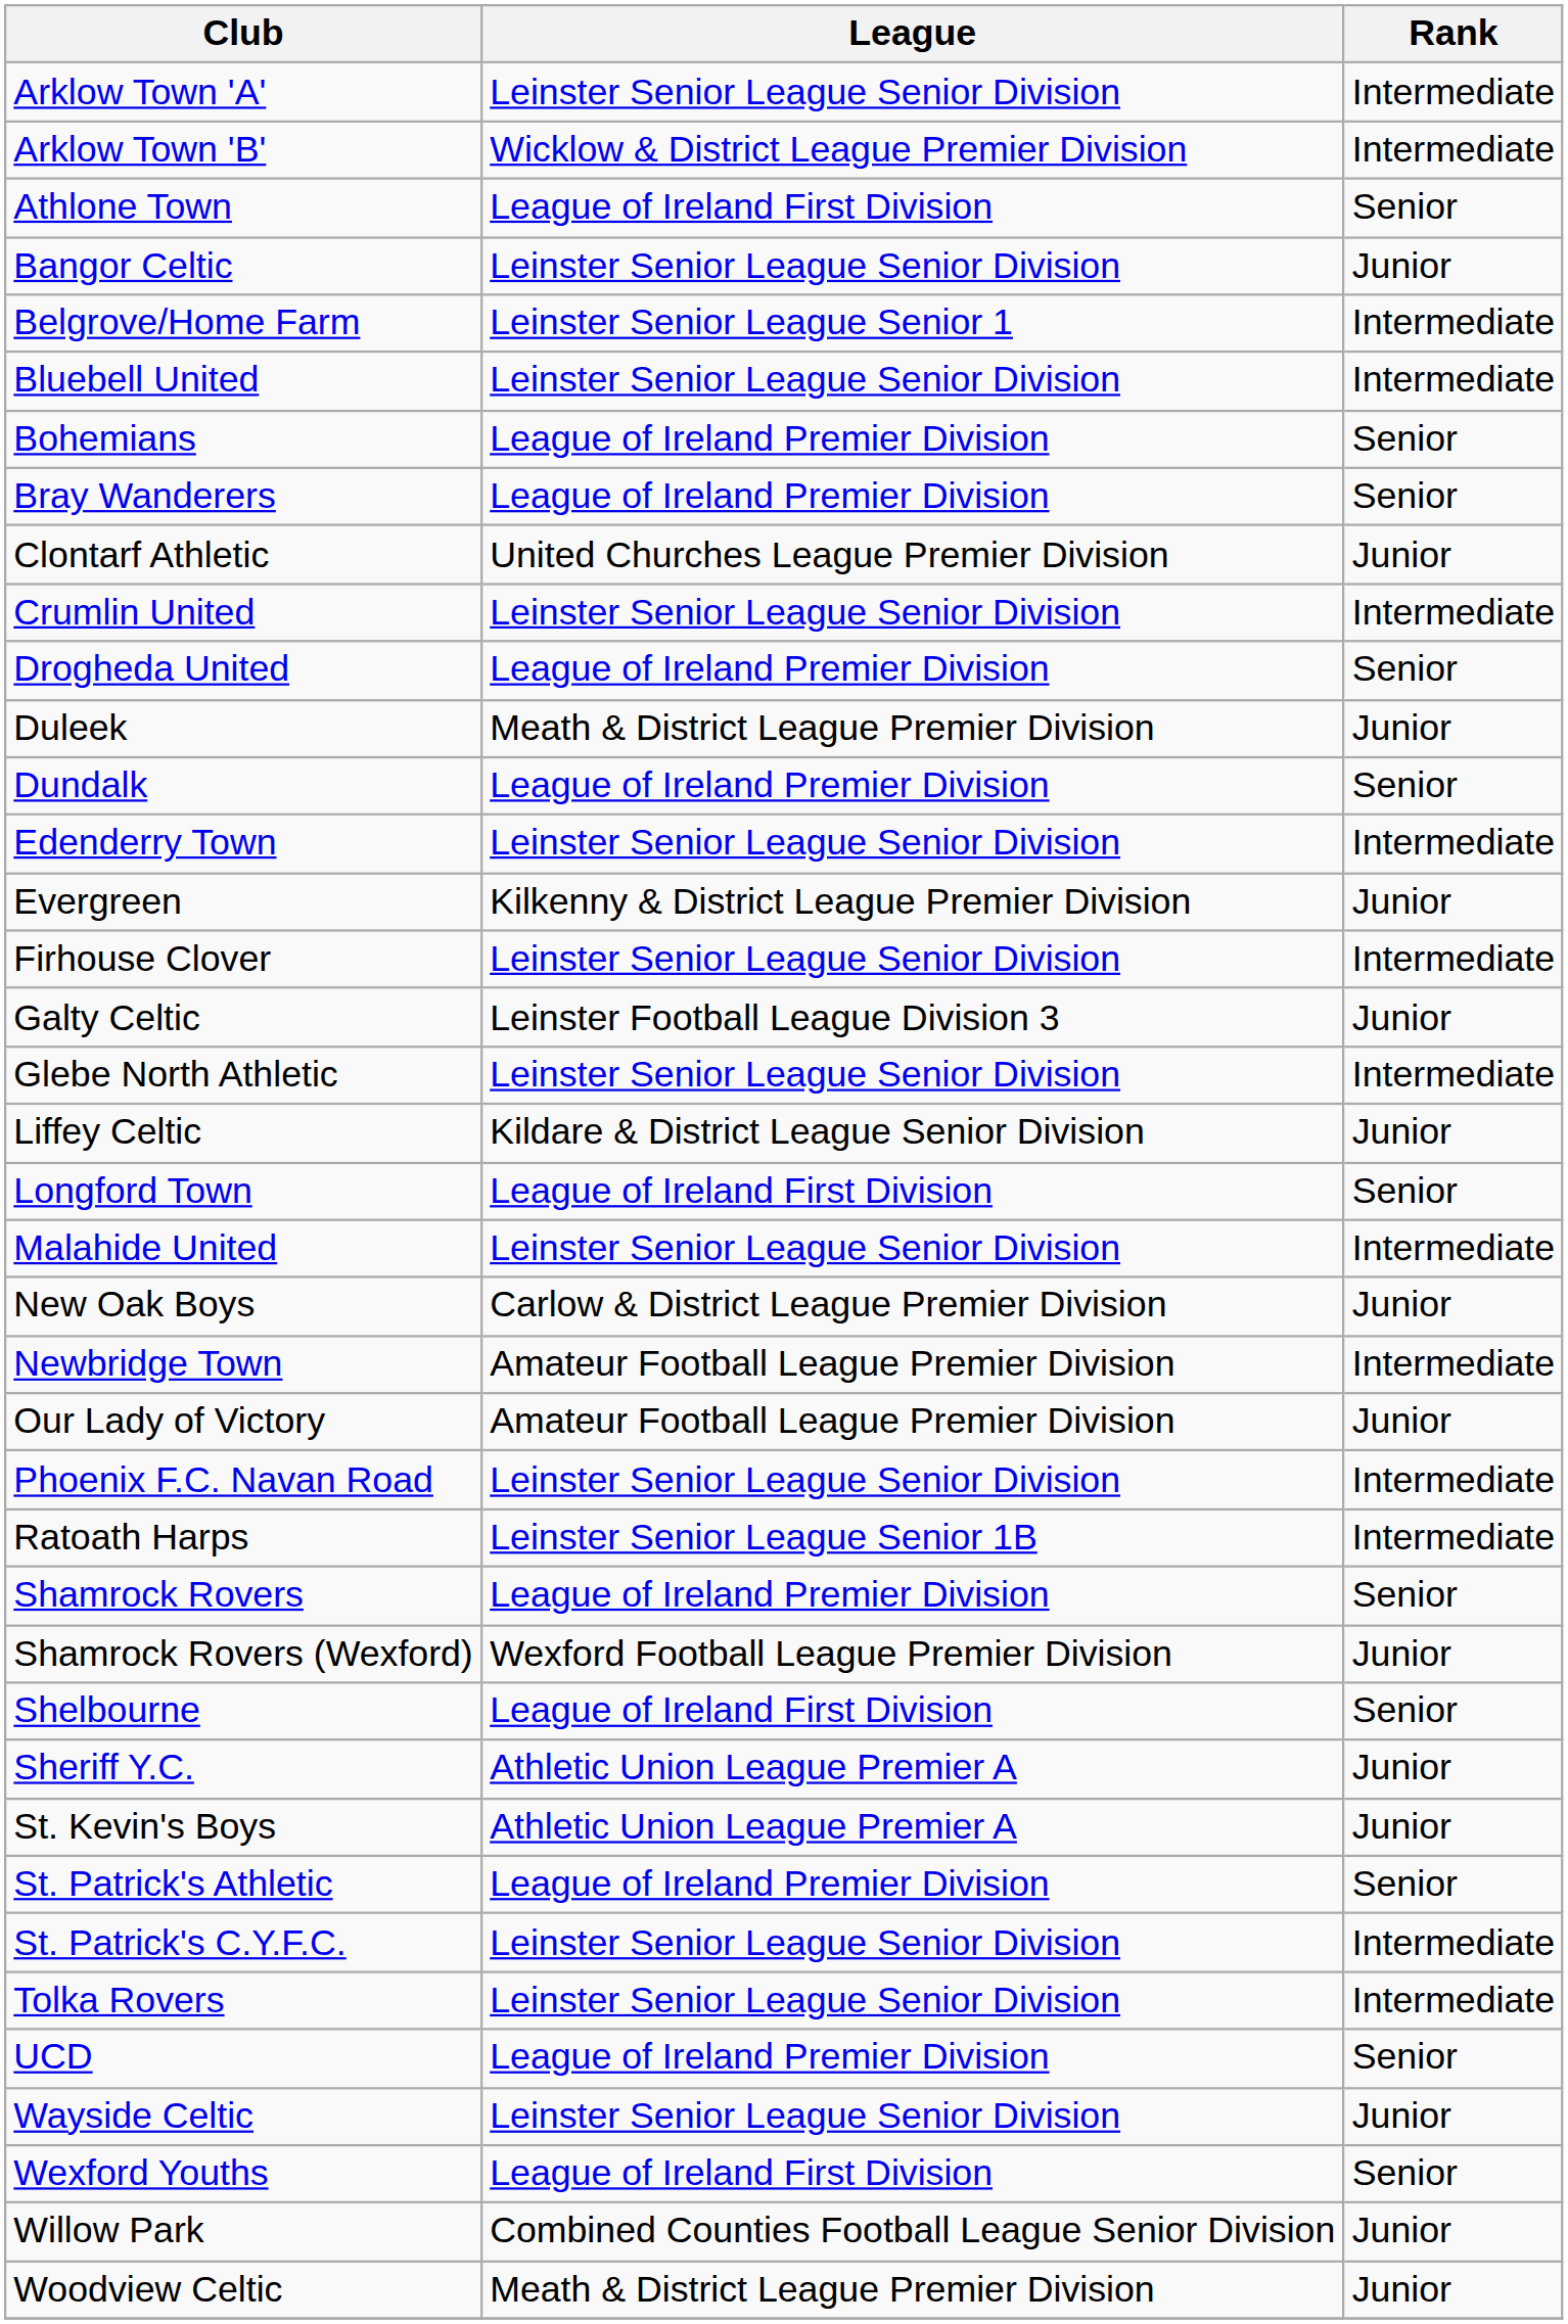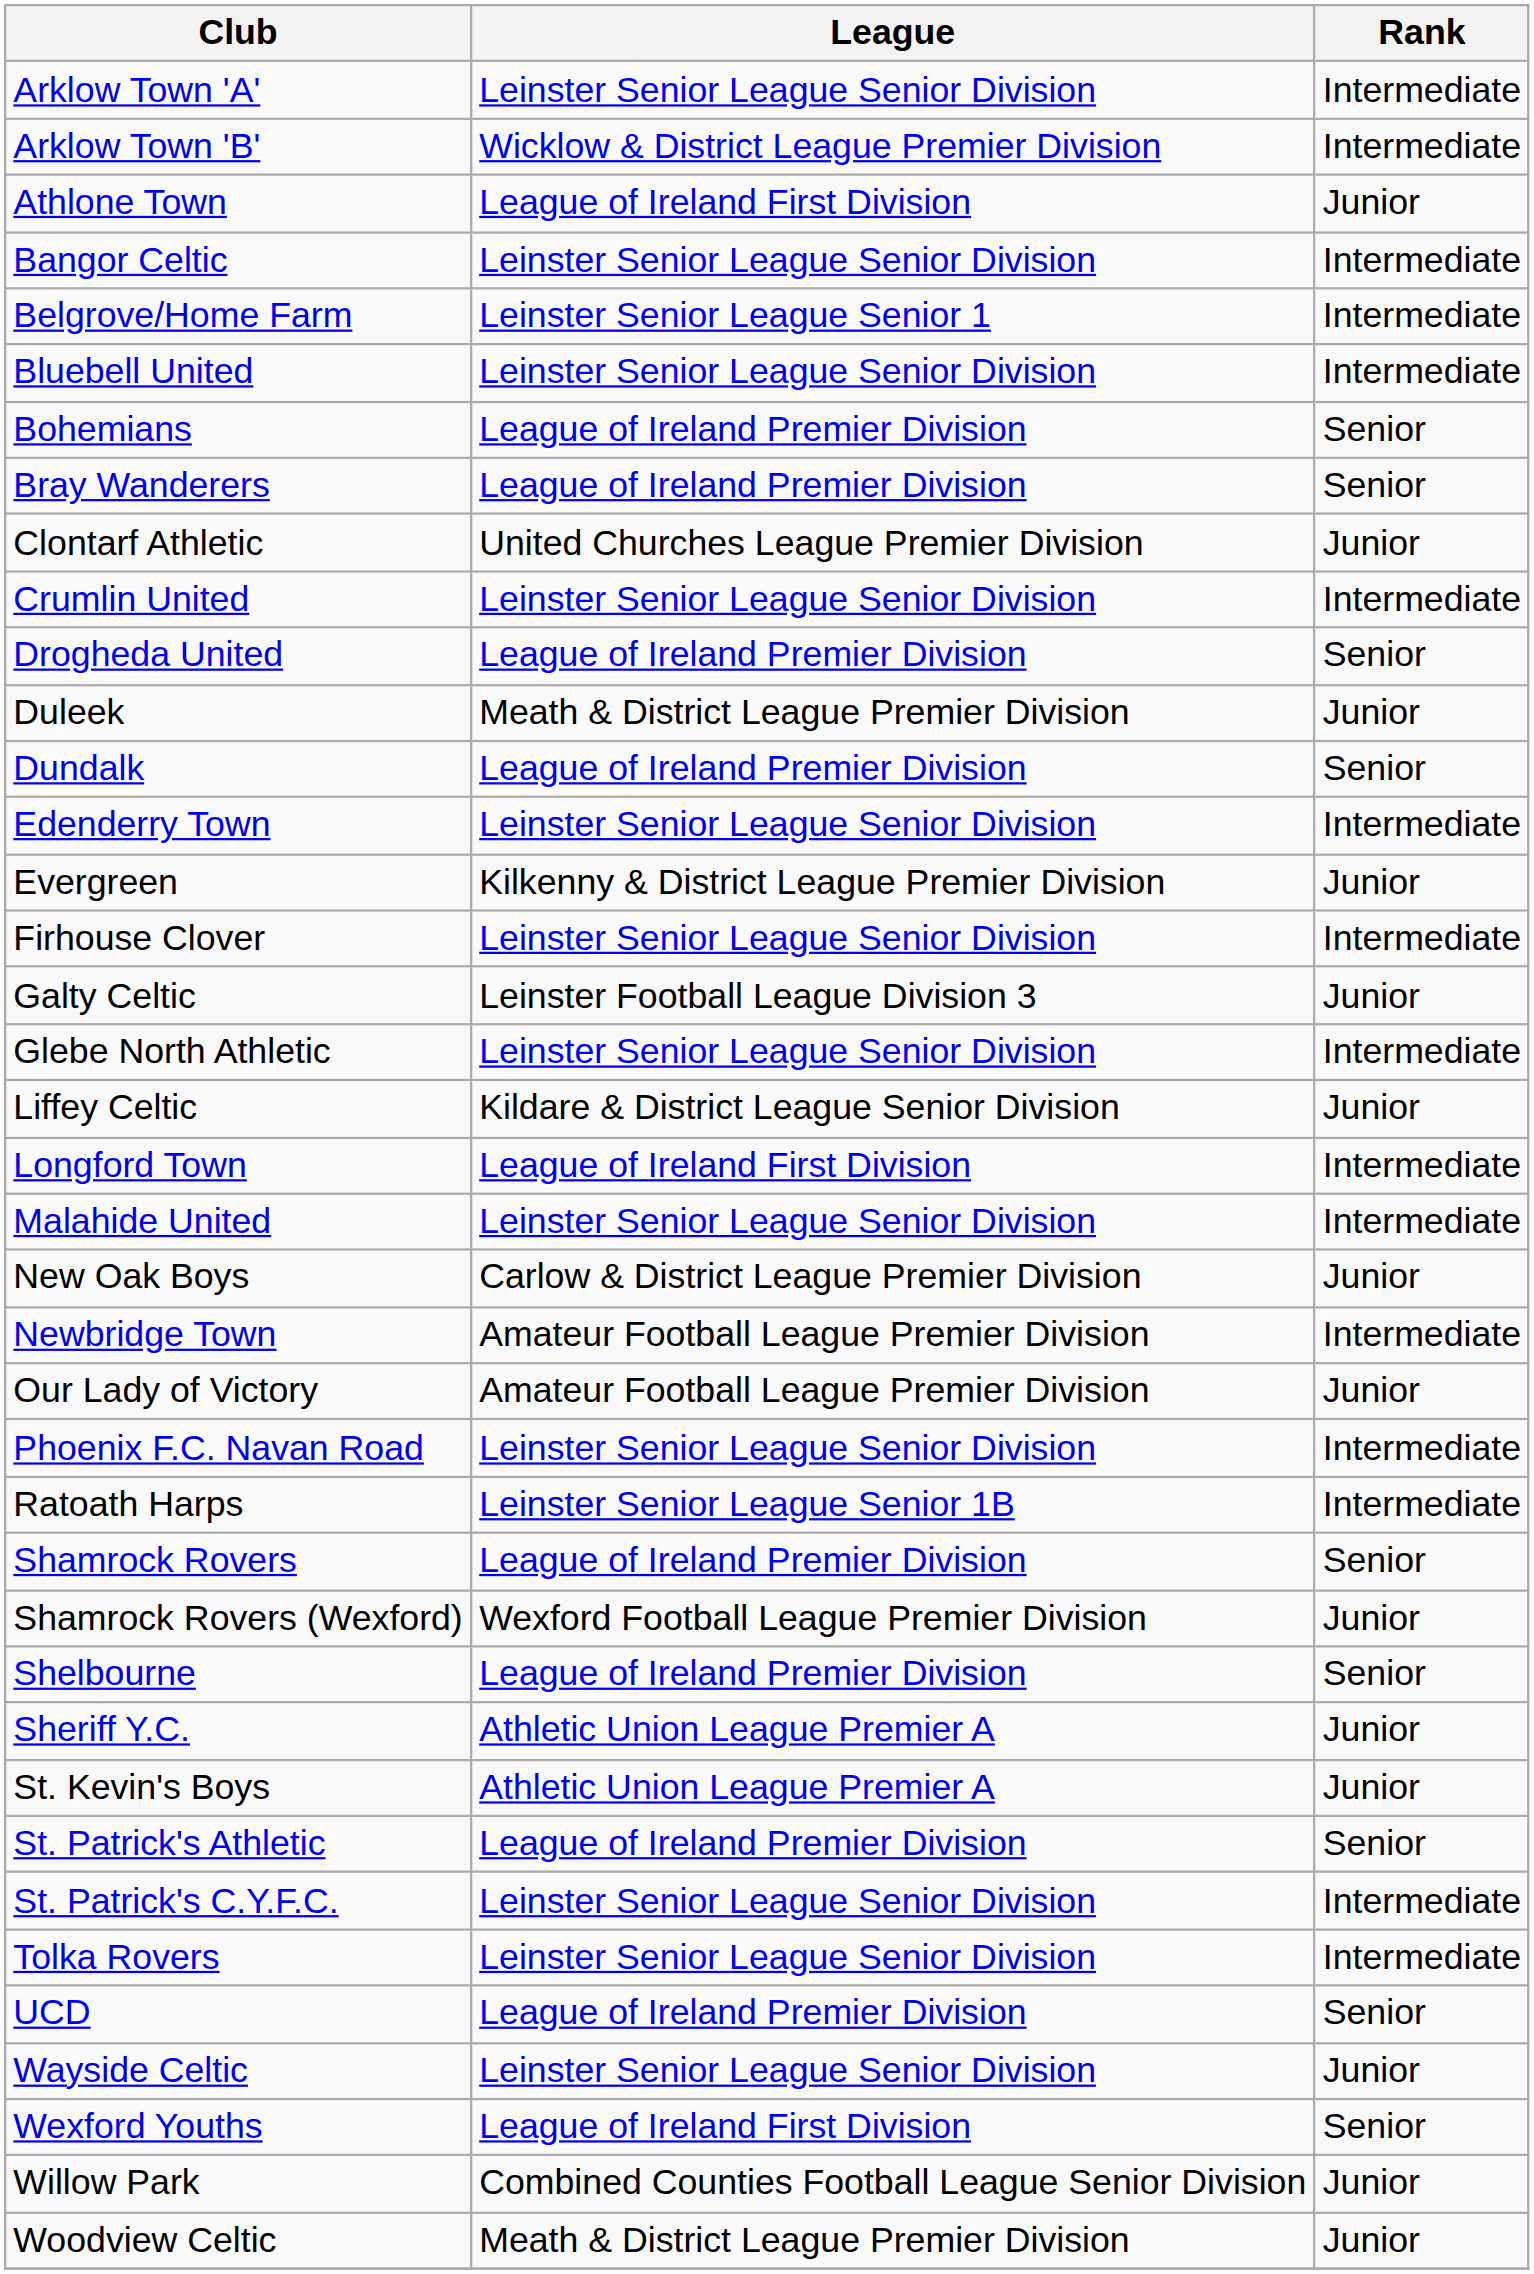Athlone Town | Rank: Senior -> Junior
Bangor Celtic | Rank: Junior -> Intermediate
Longford Town | Rank: Senior -> Intermediate
Shelbourne | League: League of Ireland First Division -> League of Ireland Premier Division
